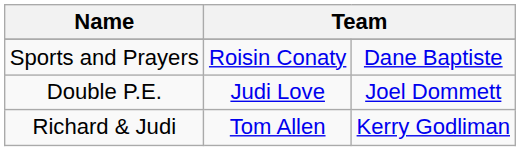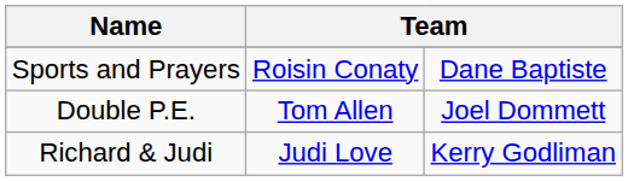Double P.E. | column 2: Judi Love -> Tom Allen
Richard & Judi | column 2: Tom Allen -> Judi Love
